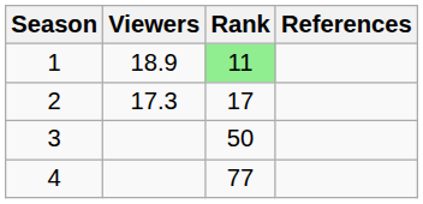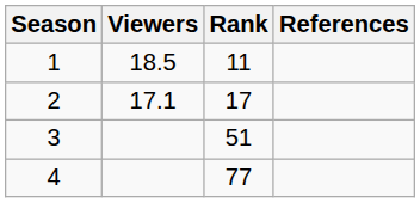1 | Viewers: 18.9 -> 18.5
1 | Rank: lightgreen background -> no background
2 | Viewers: 17.3 -> 17.1
3 | Rank: 50 -> 51
